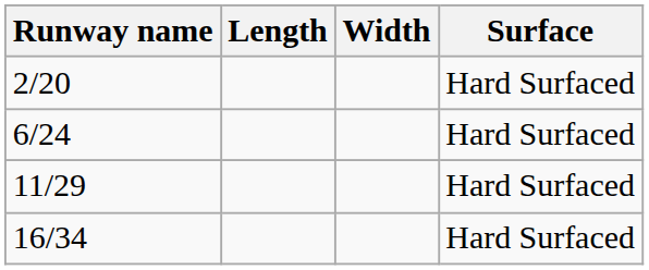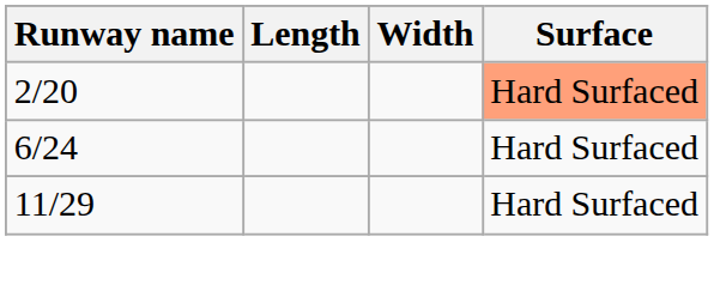2/20 | Surface: no background -> lightsalmon background
- row: 16/34 | Hard Surfaced
